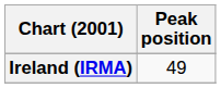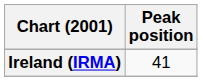Ireland (IRMA) | Peak position: 49 -> 41
